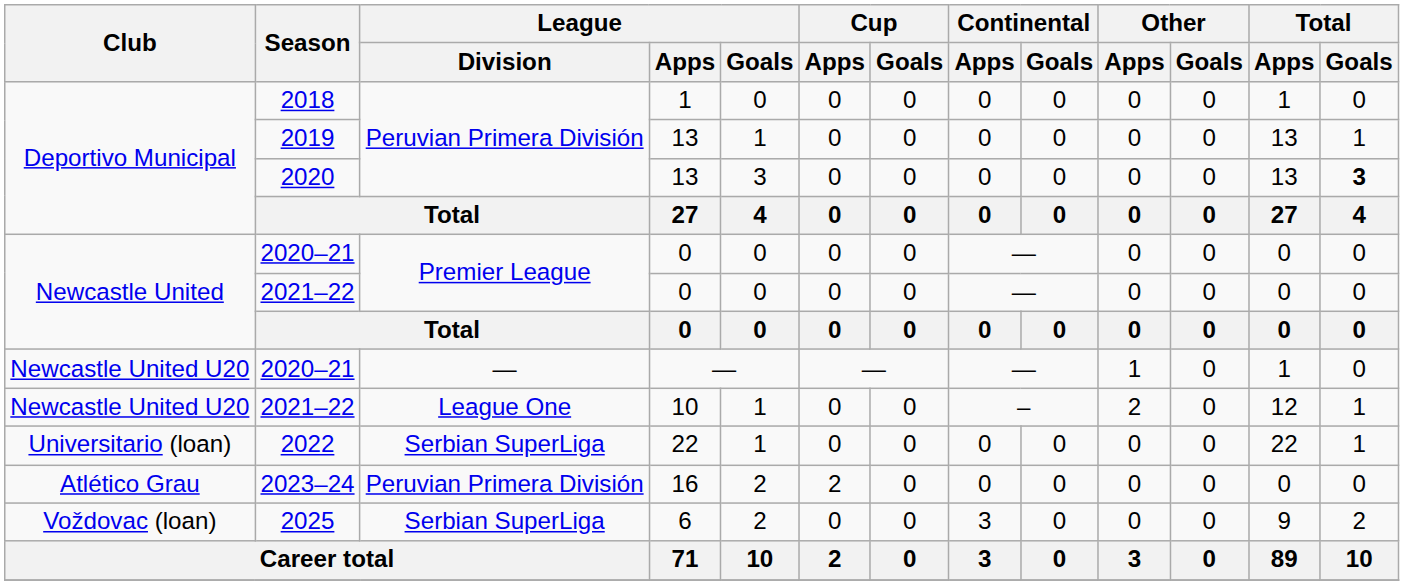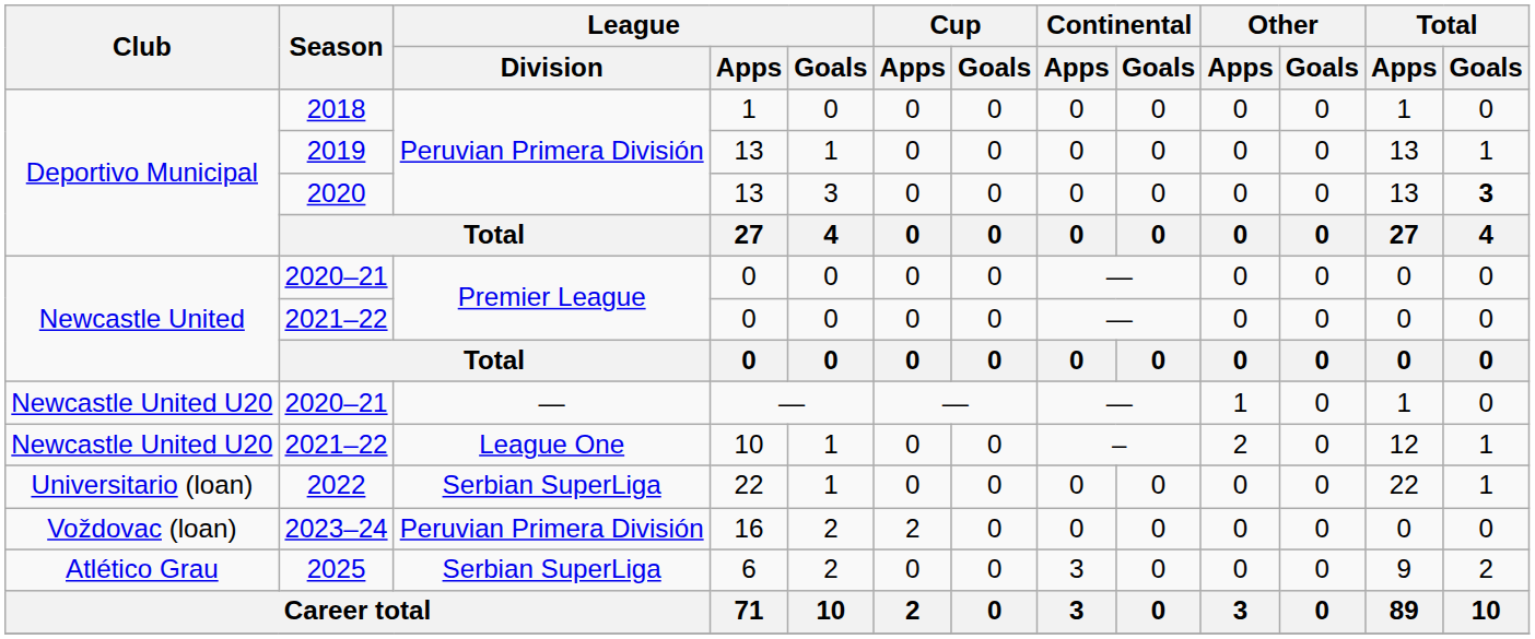2023–24 | Club: Atlético Grau -> Voždovac (loan)
2025 | Club: Voždovac (loan) -> Atlético Grau
